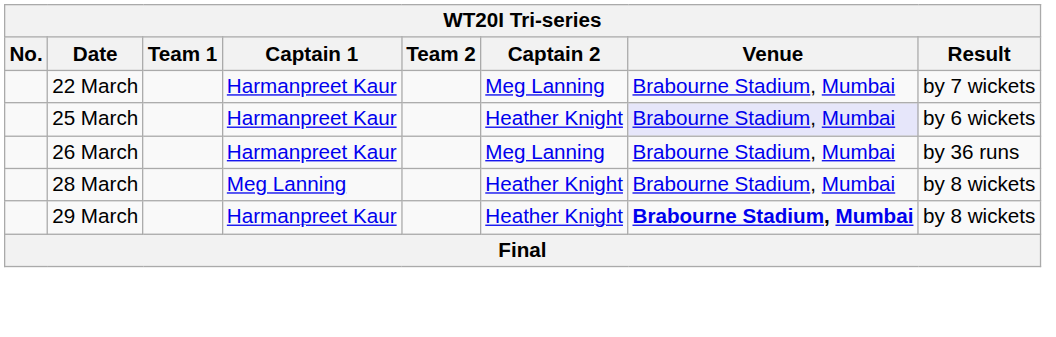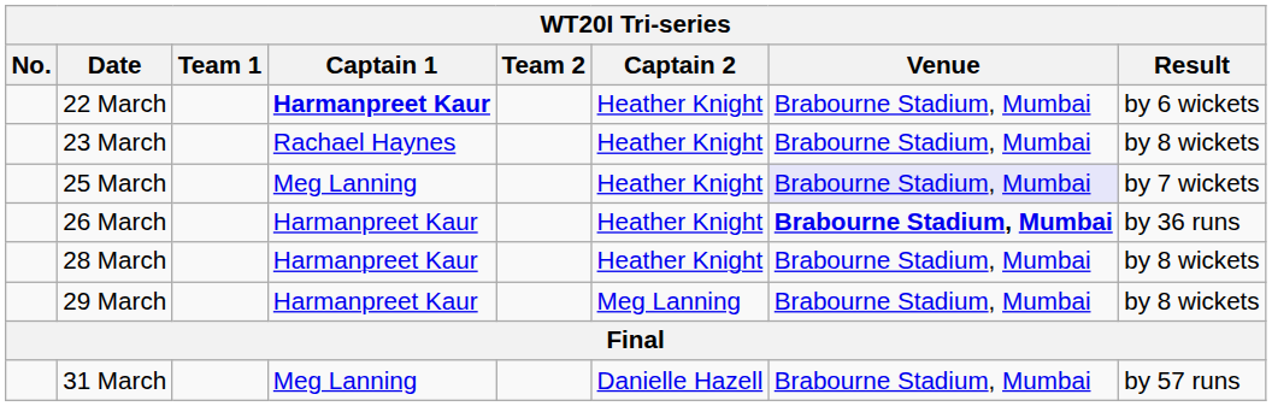22 March | Captain 1: normal -> bold
22 March | Captain 2: Meg Lanning -> Heather Knight
22 March | Result: by 7 wickets -> by 6 wickets
+ row: 23 March | Rachael Haynes | Heather Knight | Brabourne Stadium, Mumbai | by 8 wickets
25 March | Captain 1: Harmanpreet Kaur -> Meg Lanning
25 March | Result: by 6 wickets -> by 7 wickets
26 March | Captain 2: Meg Lanning -> Heather Knight
26 March | Venue: normal -> bold
28 March | Captain 1: Meg Lanning -> Harmanpreet Kaur
29 March | Captain 2: Heather Knight -> Meg Lanning
29 March | Venue: bold -> normal
+ row: 31 March | Meg Lanning | Danielle Hazell | Brabourne Stadium, Mumbai | by 57 runs
